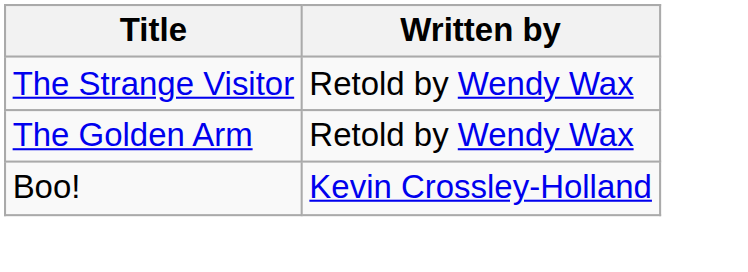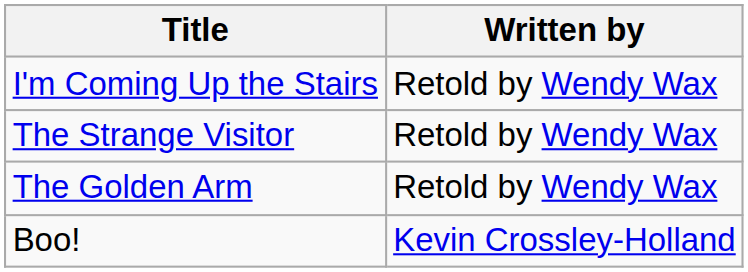+ row: I'm Coming Up the Stairs | Retold by Wendy Wax
